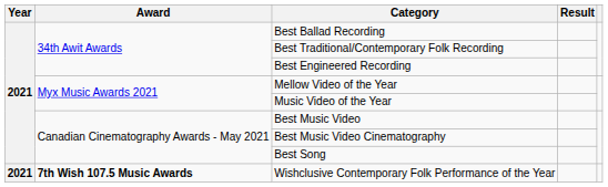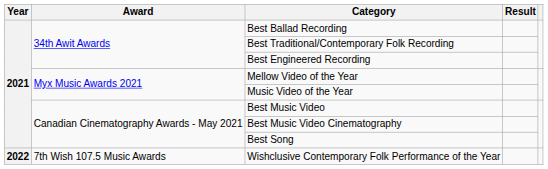Wishclusive Contemporary Folk Performance of the Year | Year: 2021 -> 2022
Wishclusive Contemporary Folk Performance of the Year | Award: bold -> normal
